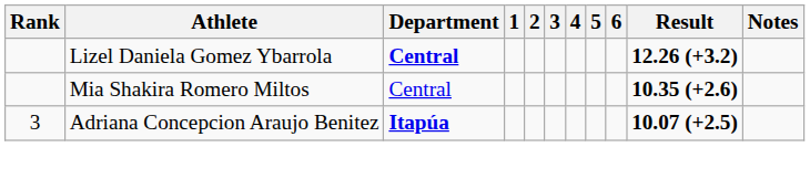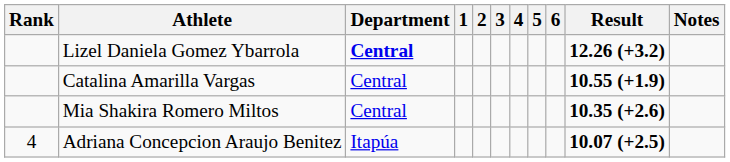+ row: Catalina Amarilla Vargas | Central | 10.55 (+1.9)
Adriana Concepcion Araujo Benitez | Rank: 3 -> 4
Adriana Concepcion Araujo Benitez | Department: bold -> normal
